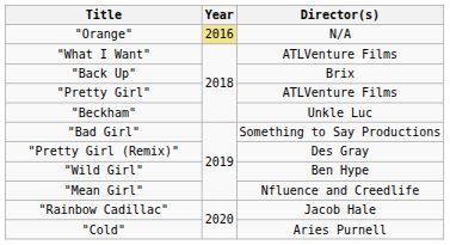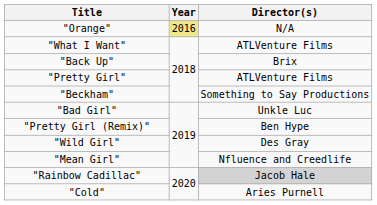"Beckham" | Director(s): Unkle Luc -> Something to Say Productions
"Bad Girl" | Director(s): Something to Say Productions -> Unkle Luc
"Pretty Girl (Remix)" | Director(s): Des Gray -> Ben Hype
"Wild Girl" | Director(s): Ben Hype -> Des Gray
"Rainbow Cadillac" | Director(s): no background -> lightgrey background
